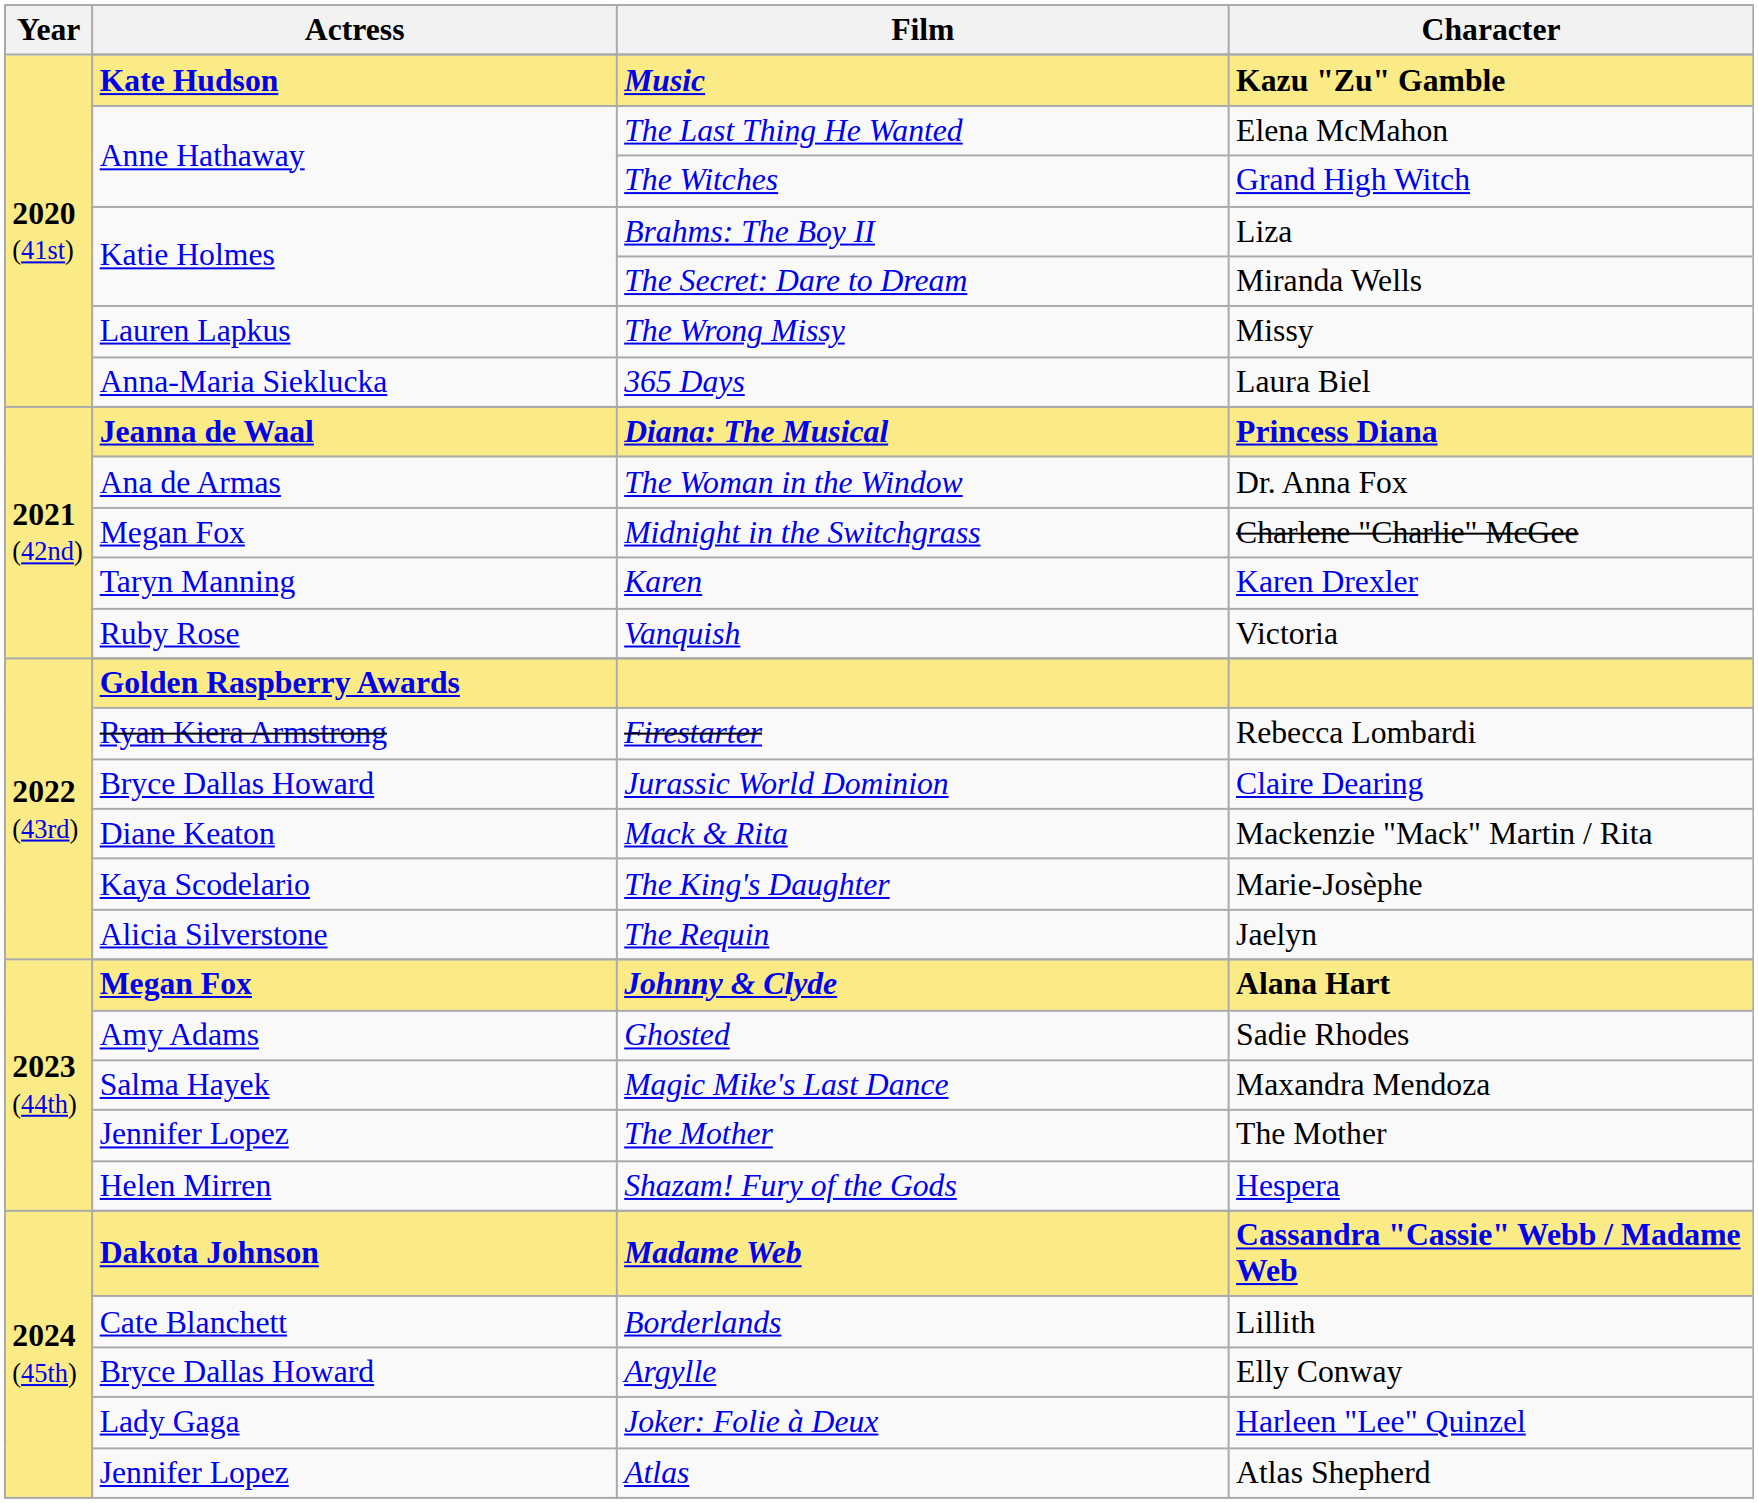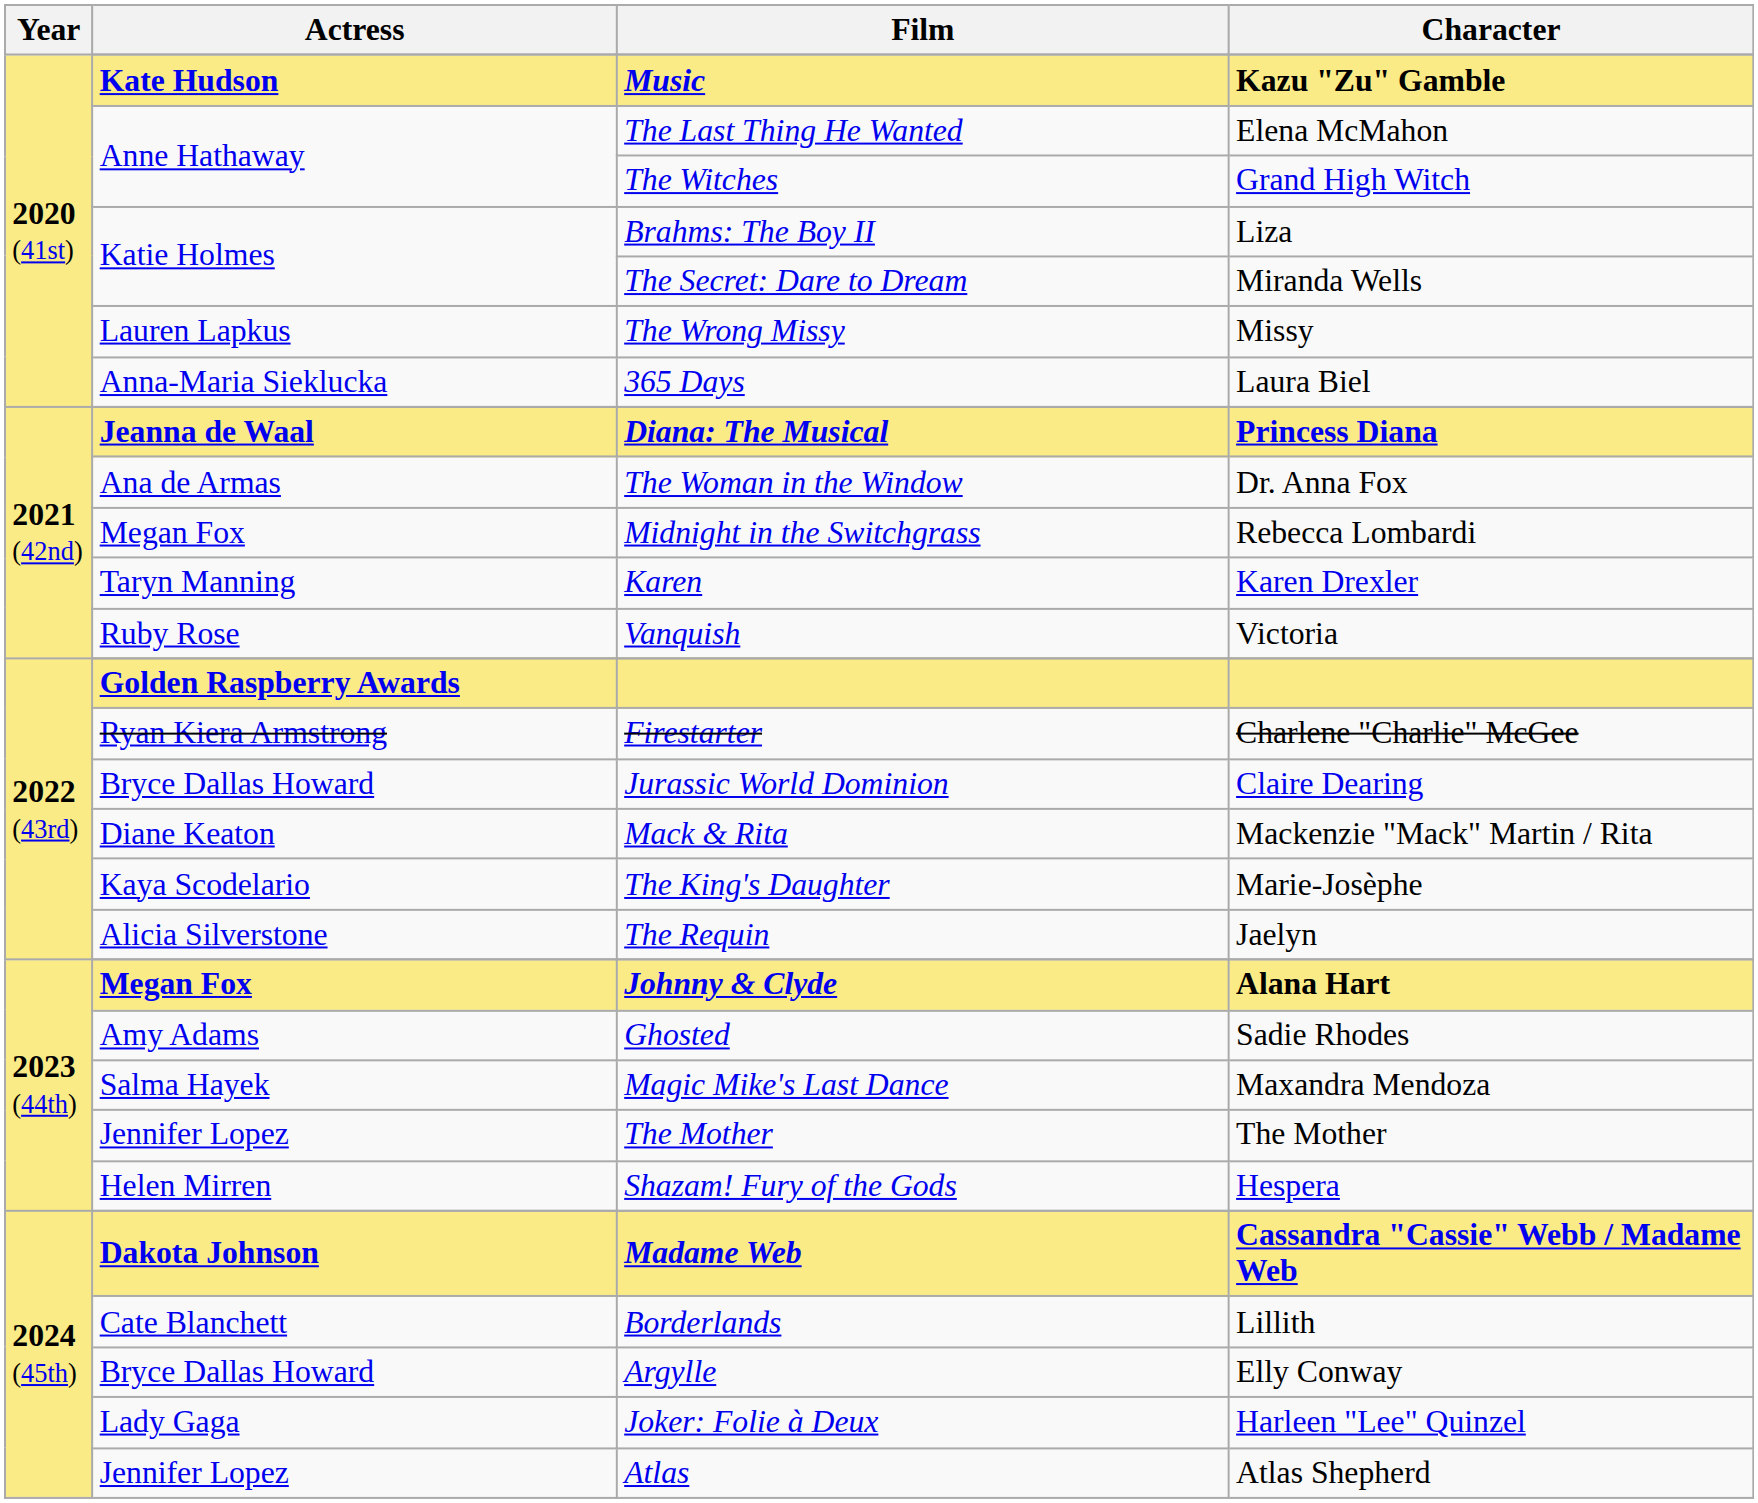Midnight in the Switchgrass | Character: Charlene "Charlie" McGee -> Rebecca Lombardi
Firestarter | Character: Rebecca Lombardi -> Charlene "Charlie" McGee
